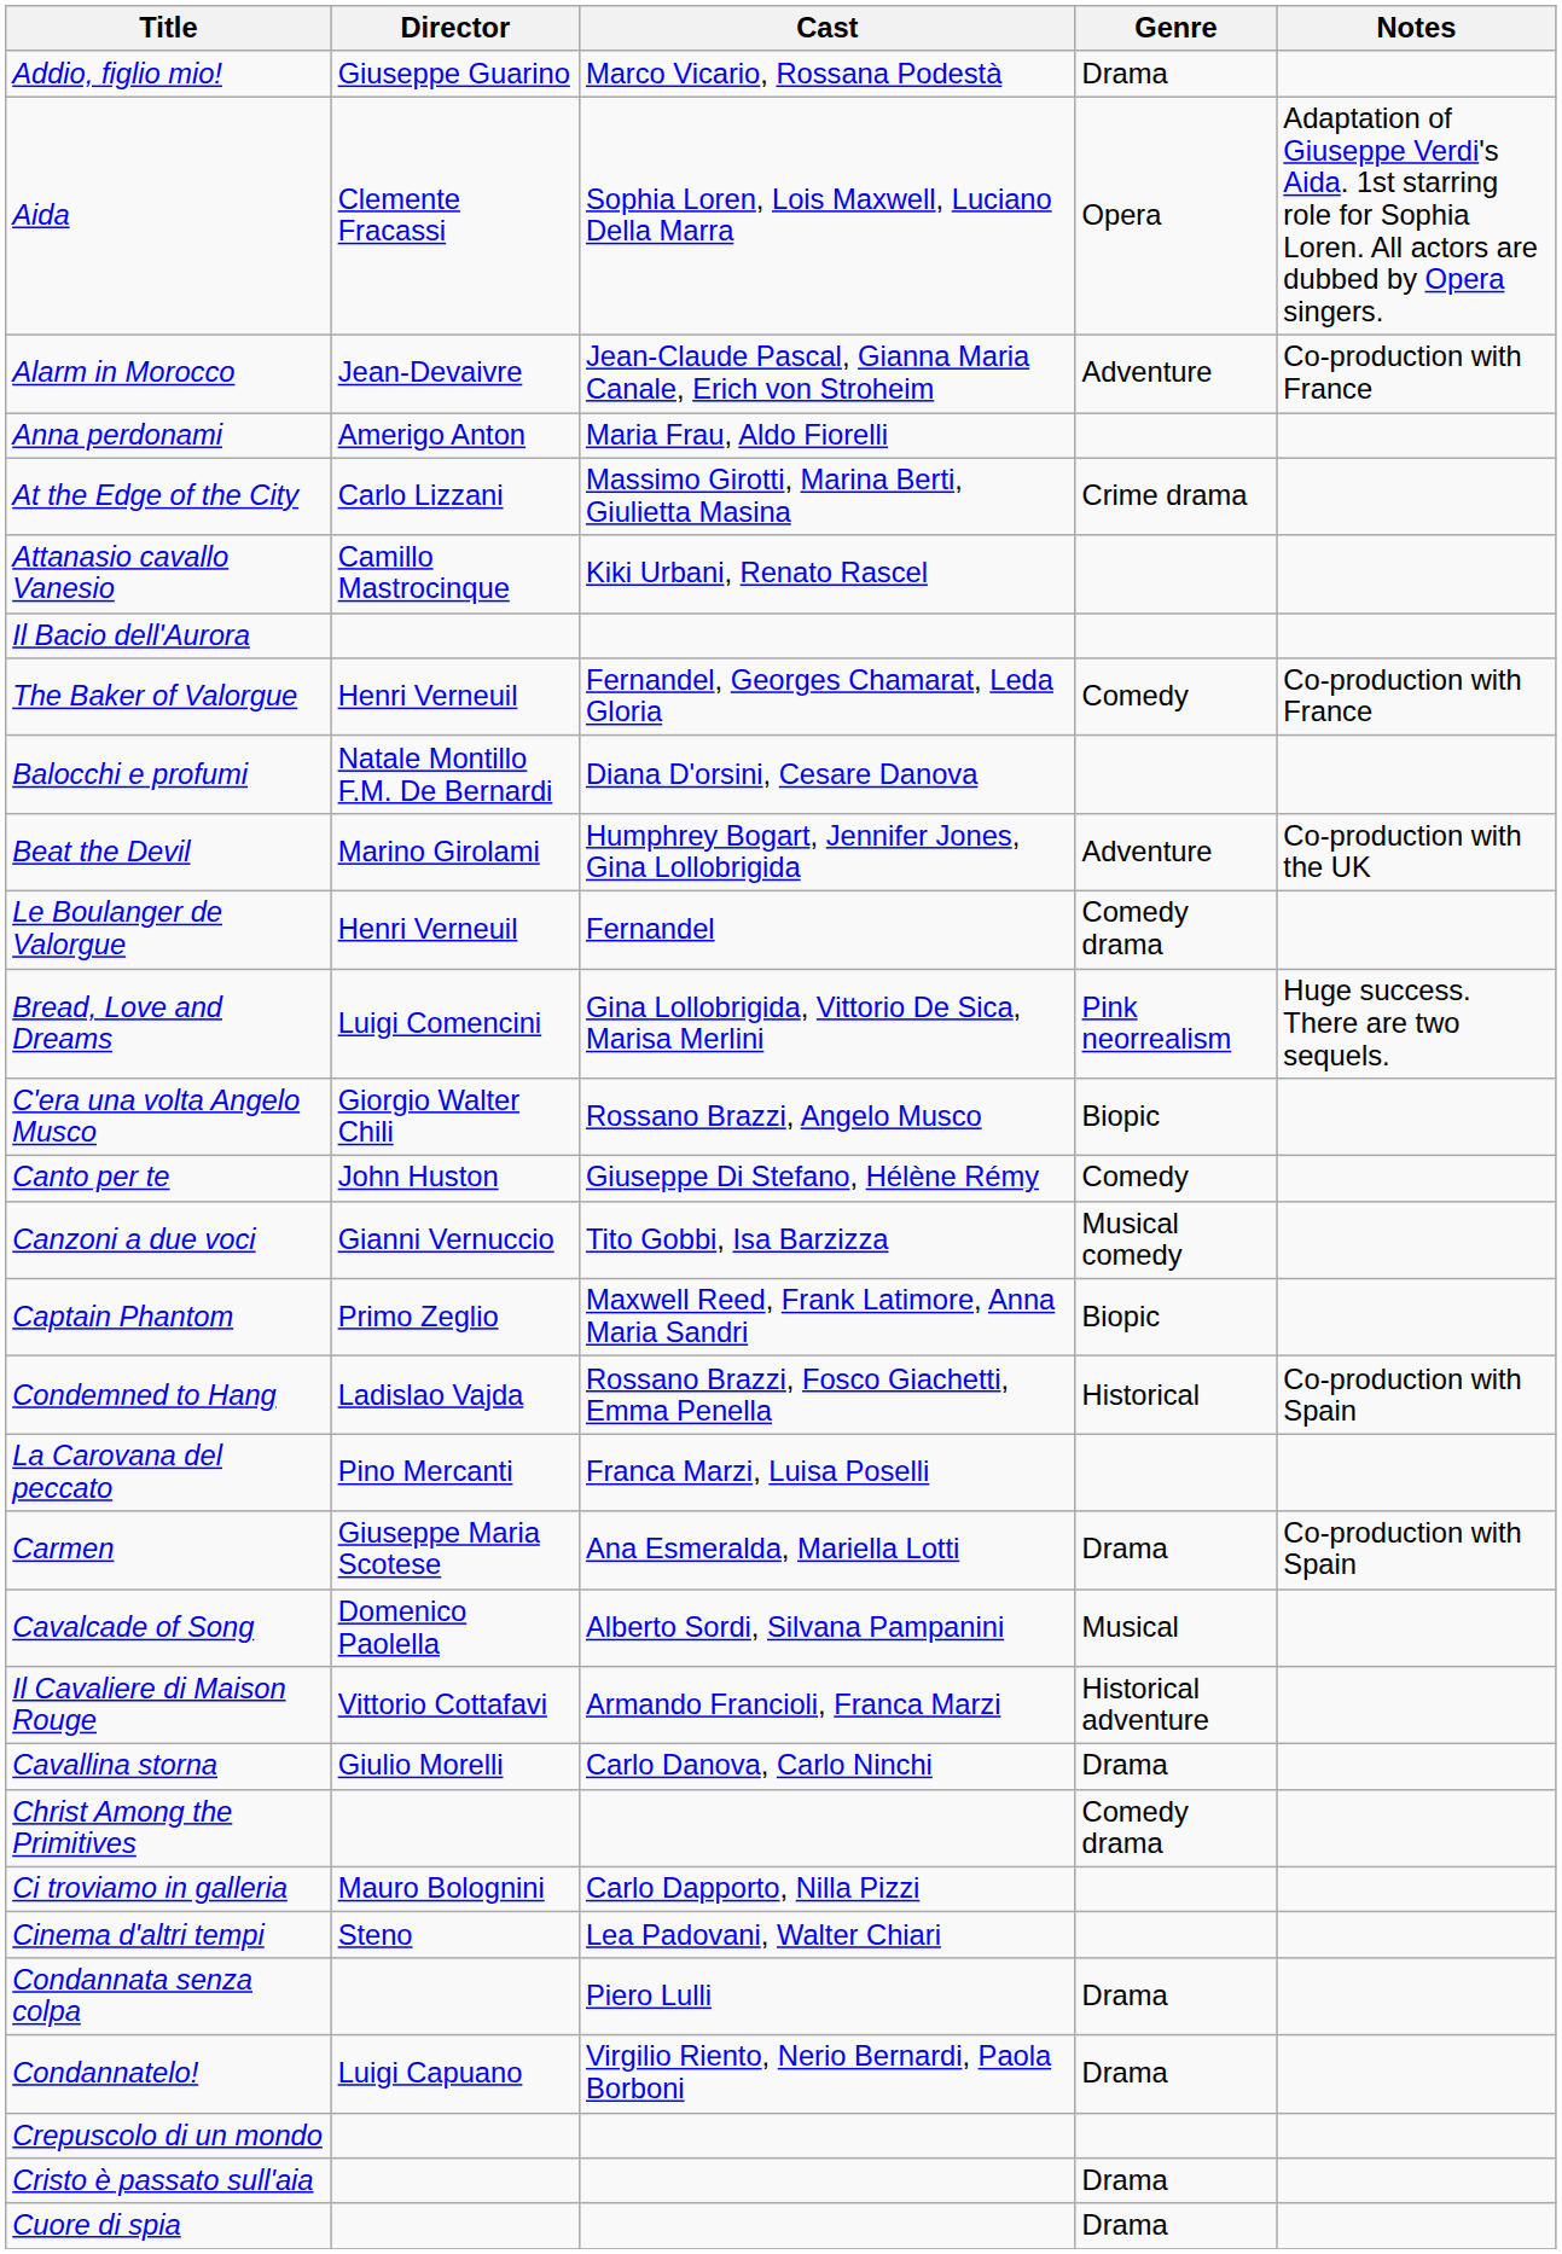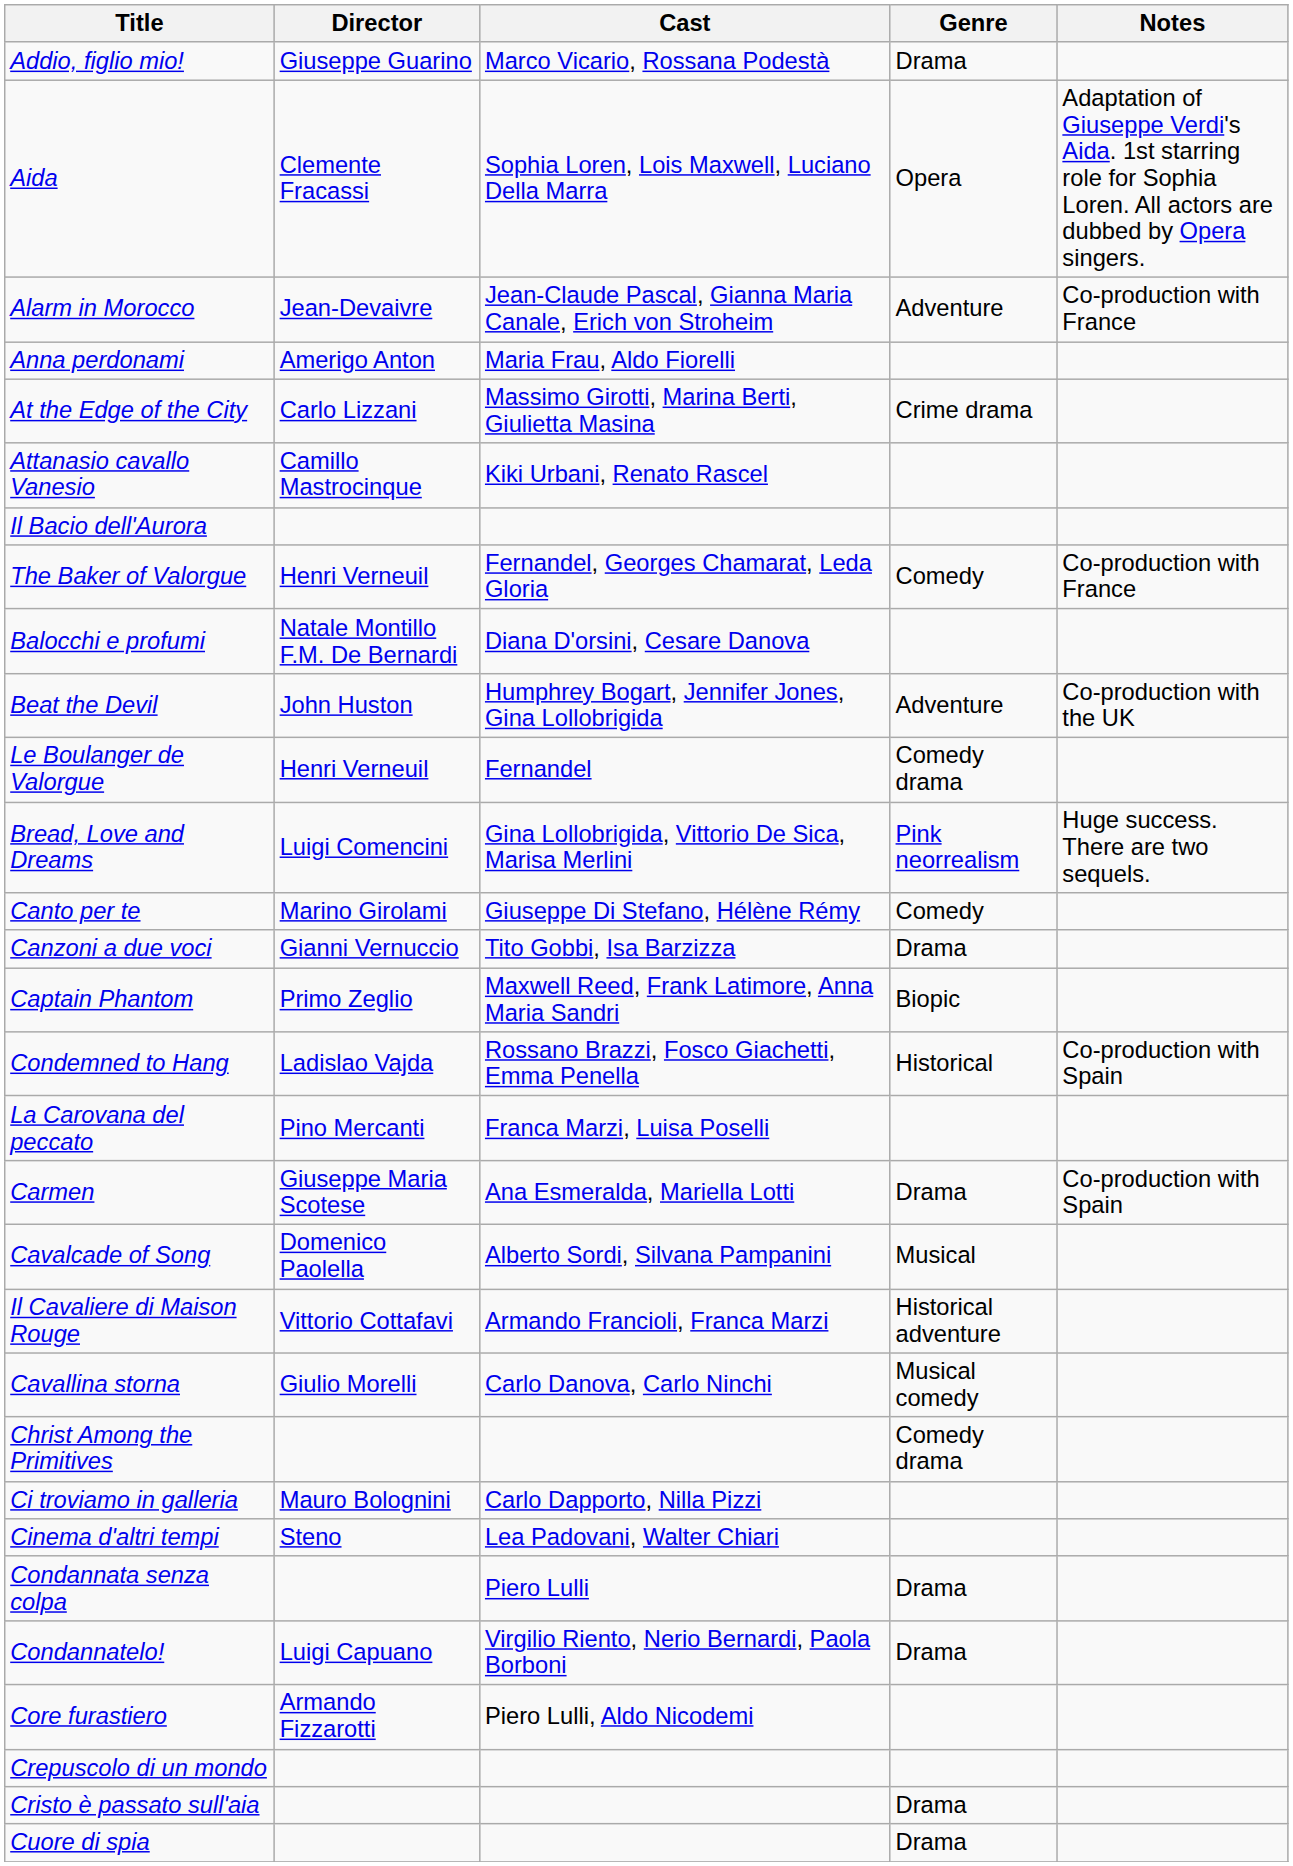Beat the Devil | Director: Marino Girolami -> John Huston
- row: C'era una volta Angelo Musco | Giorgio Walter Chili | Rossano Brazzi, Angelo Musco | Biopic
Canto per te | Director: John Huston -> Marino Girolami
Canzoni a due voci | Genre: Musical comedy -> Drama
Cavallina storna | Genre: Drama -> Musical comedy
+ row: Core furastiero | Armando Fizzarotti | Piero Lulli, Aldo Nicodemi
